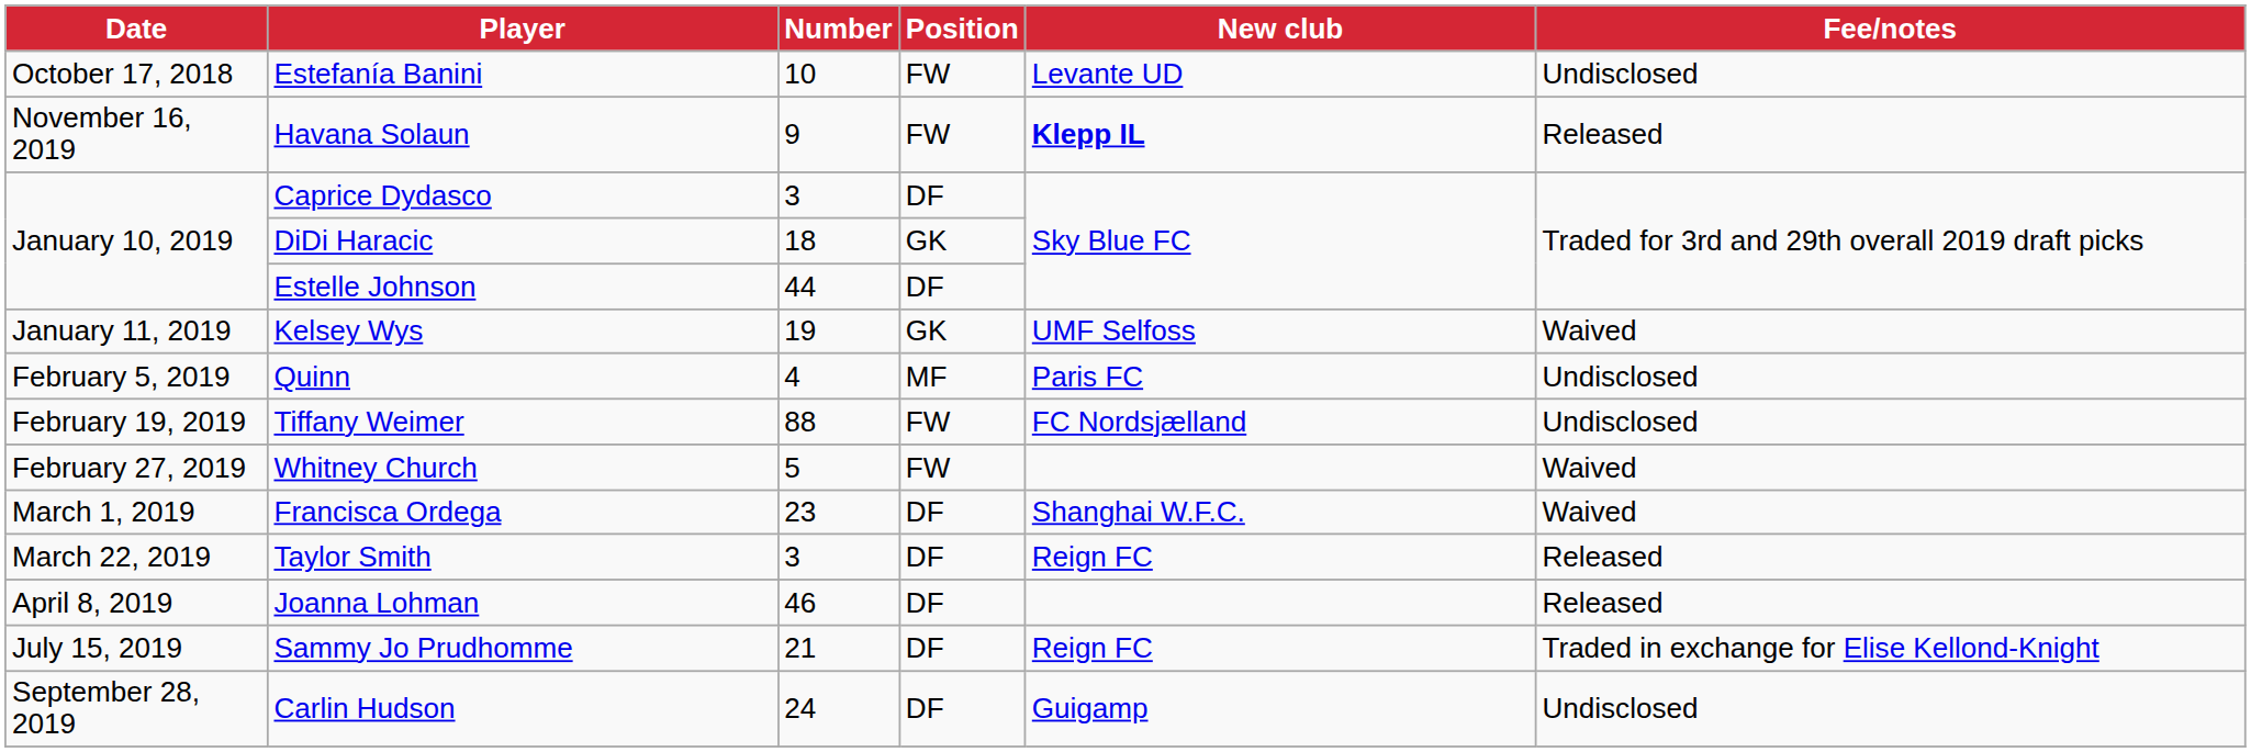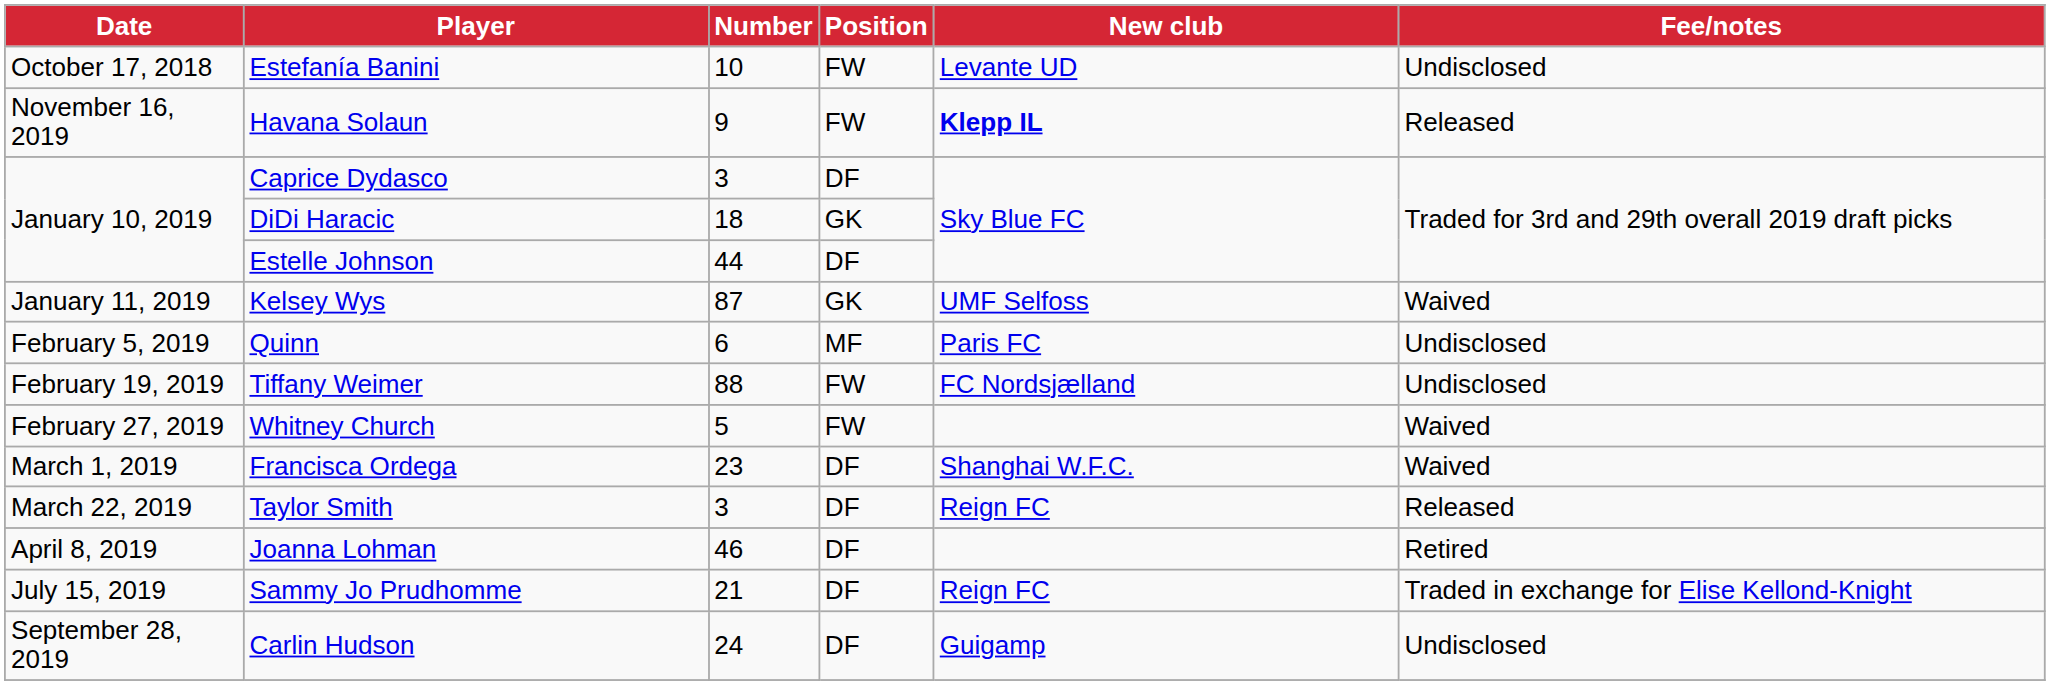Kelsey Wys | Number: 19 -> 87
Quinn | Number: 4 -> 6
Joanna Lohman | Fee/notes: Released -> Retired
